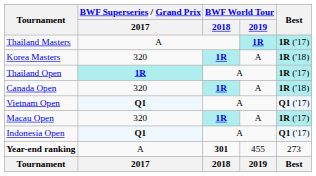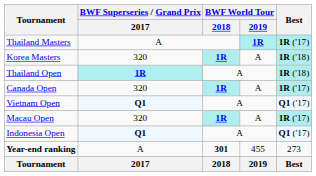Thailand Open | Best: 1R ('17) -> 1R ('18)
Canada Open | Best: 1R ('18) -> 1R ('17)
